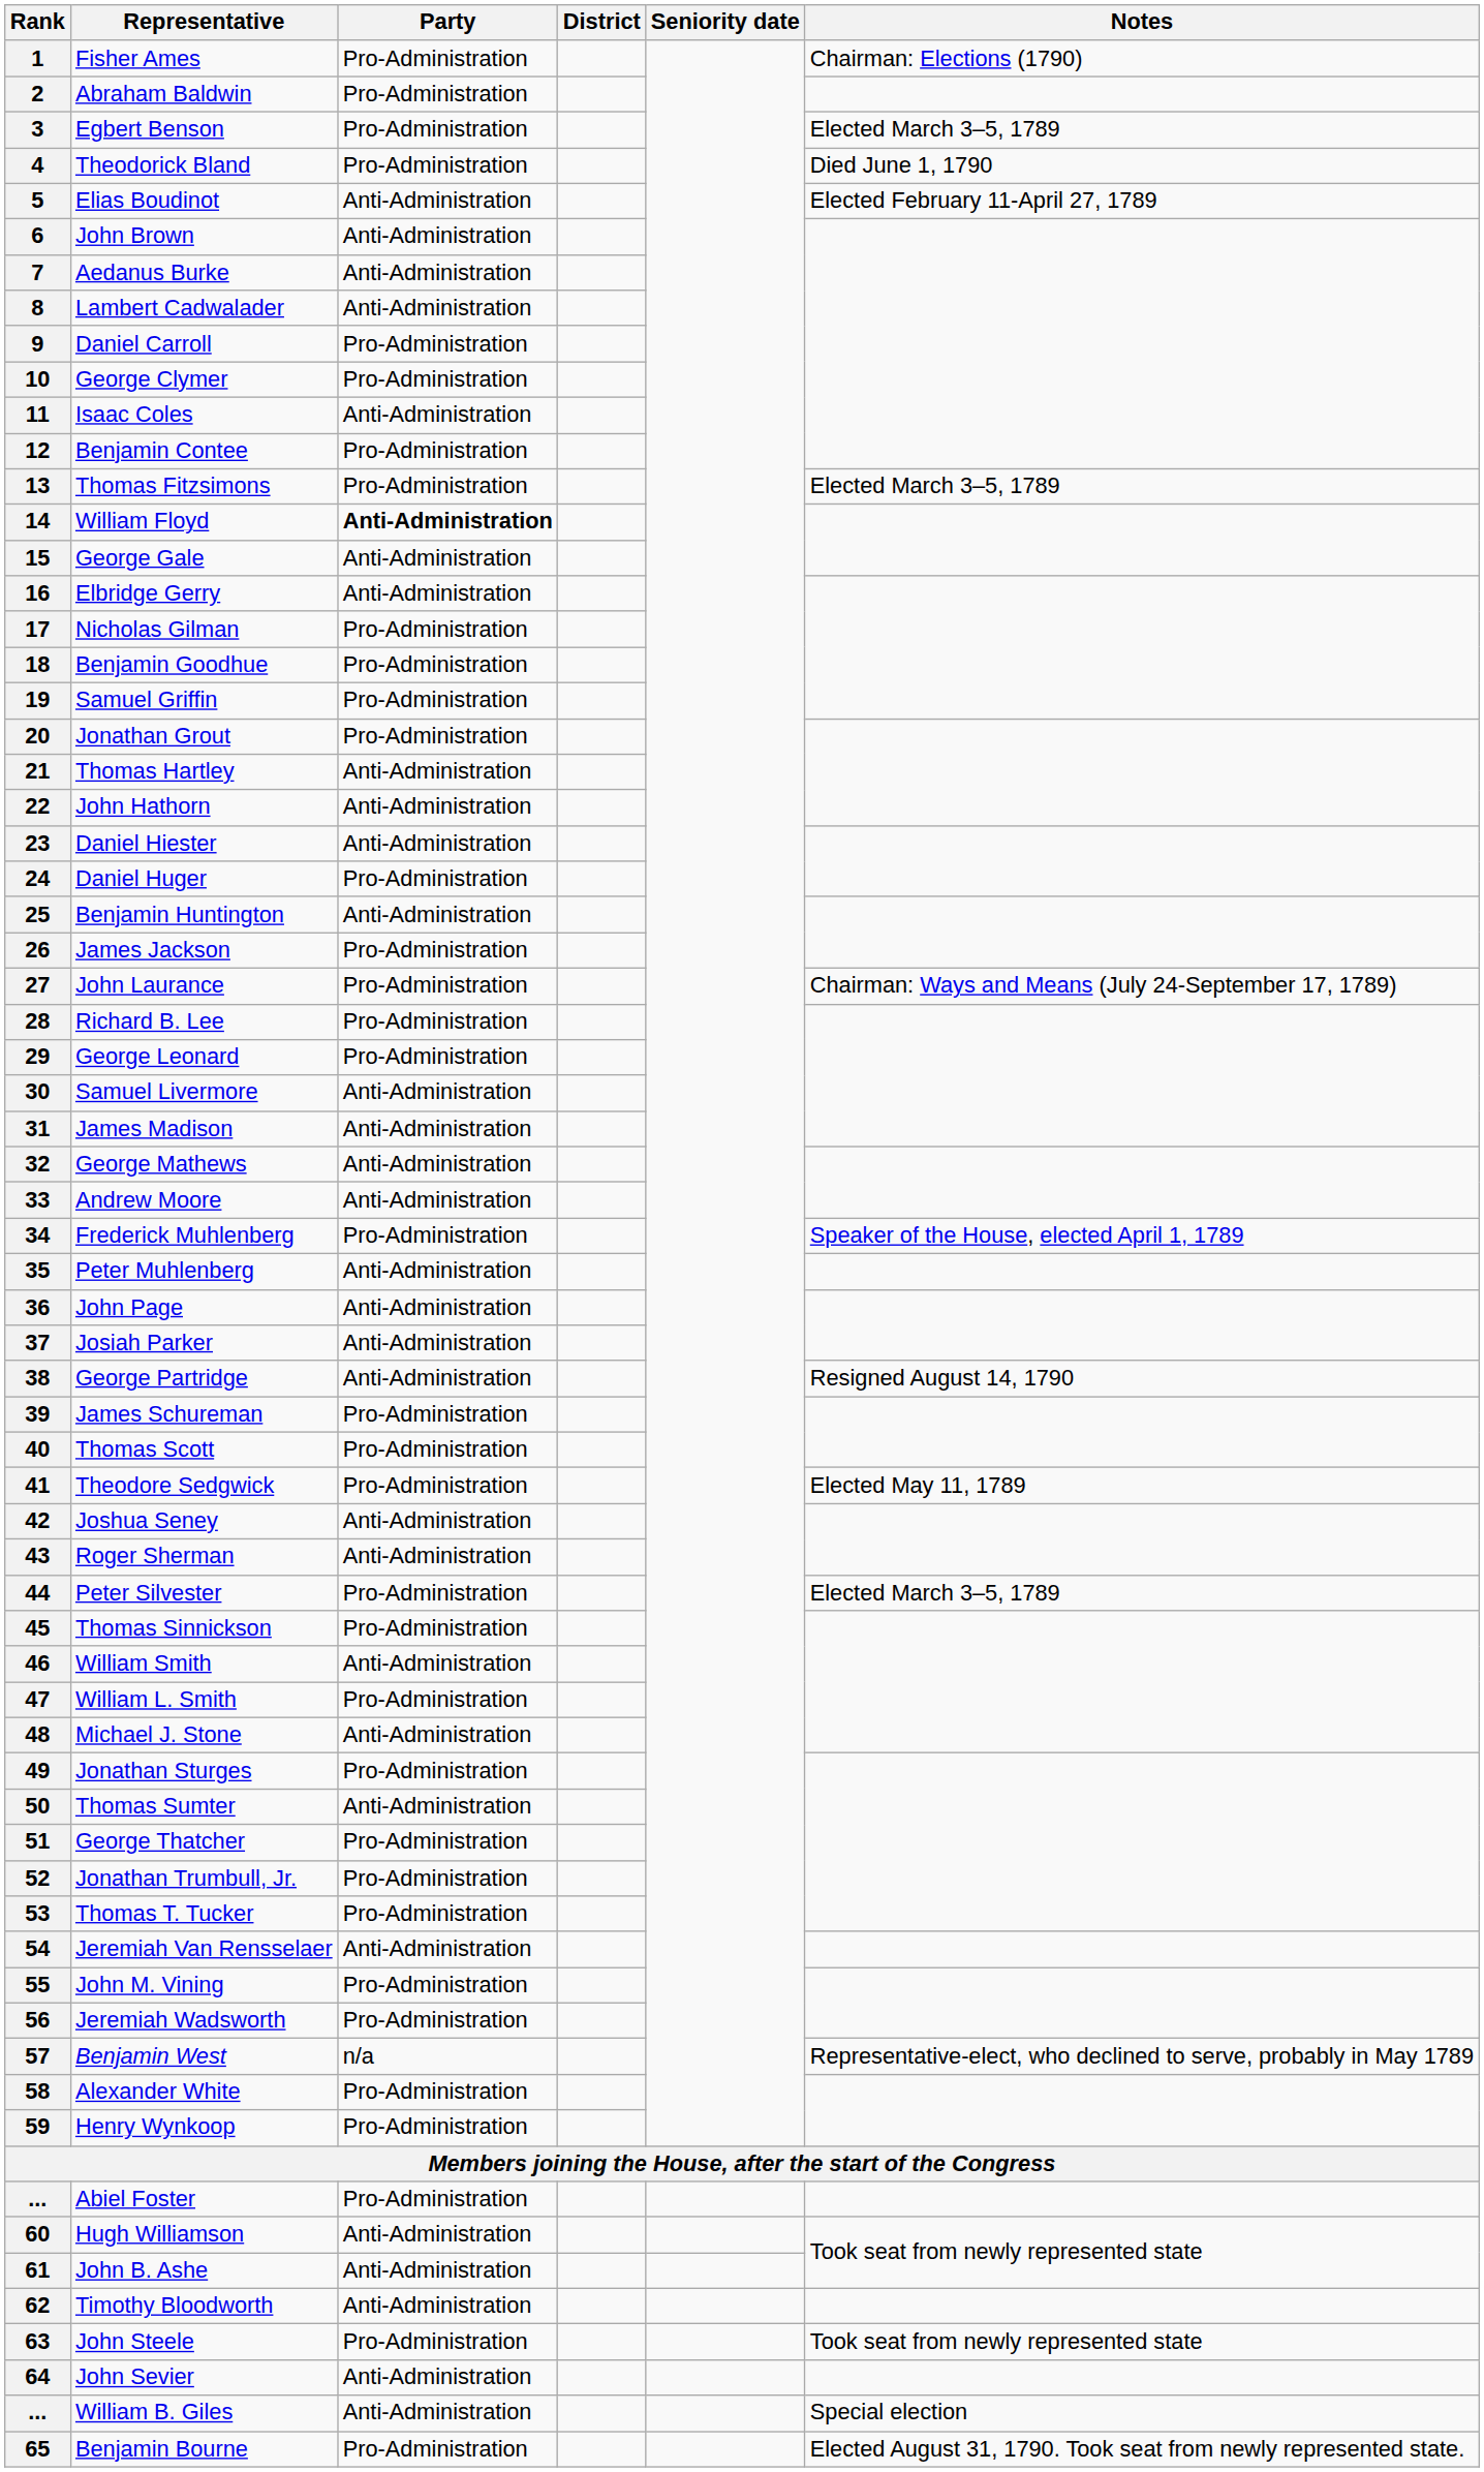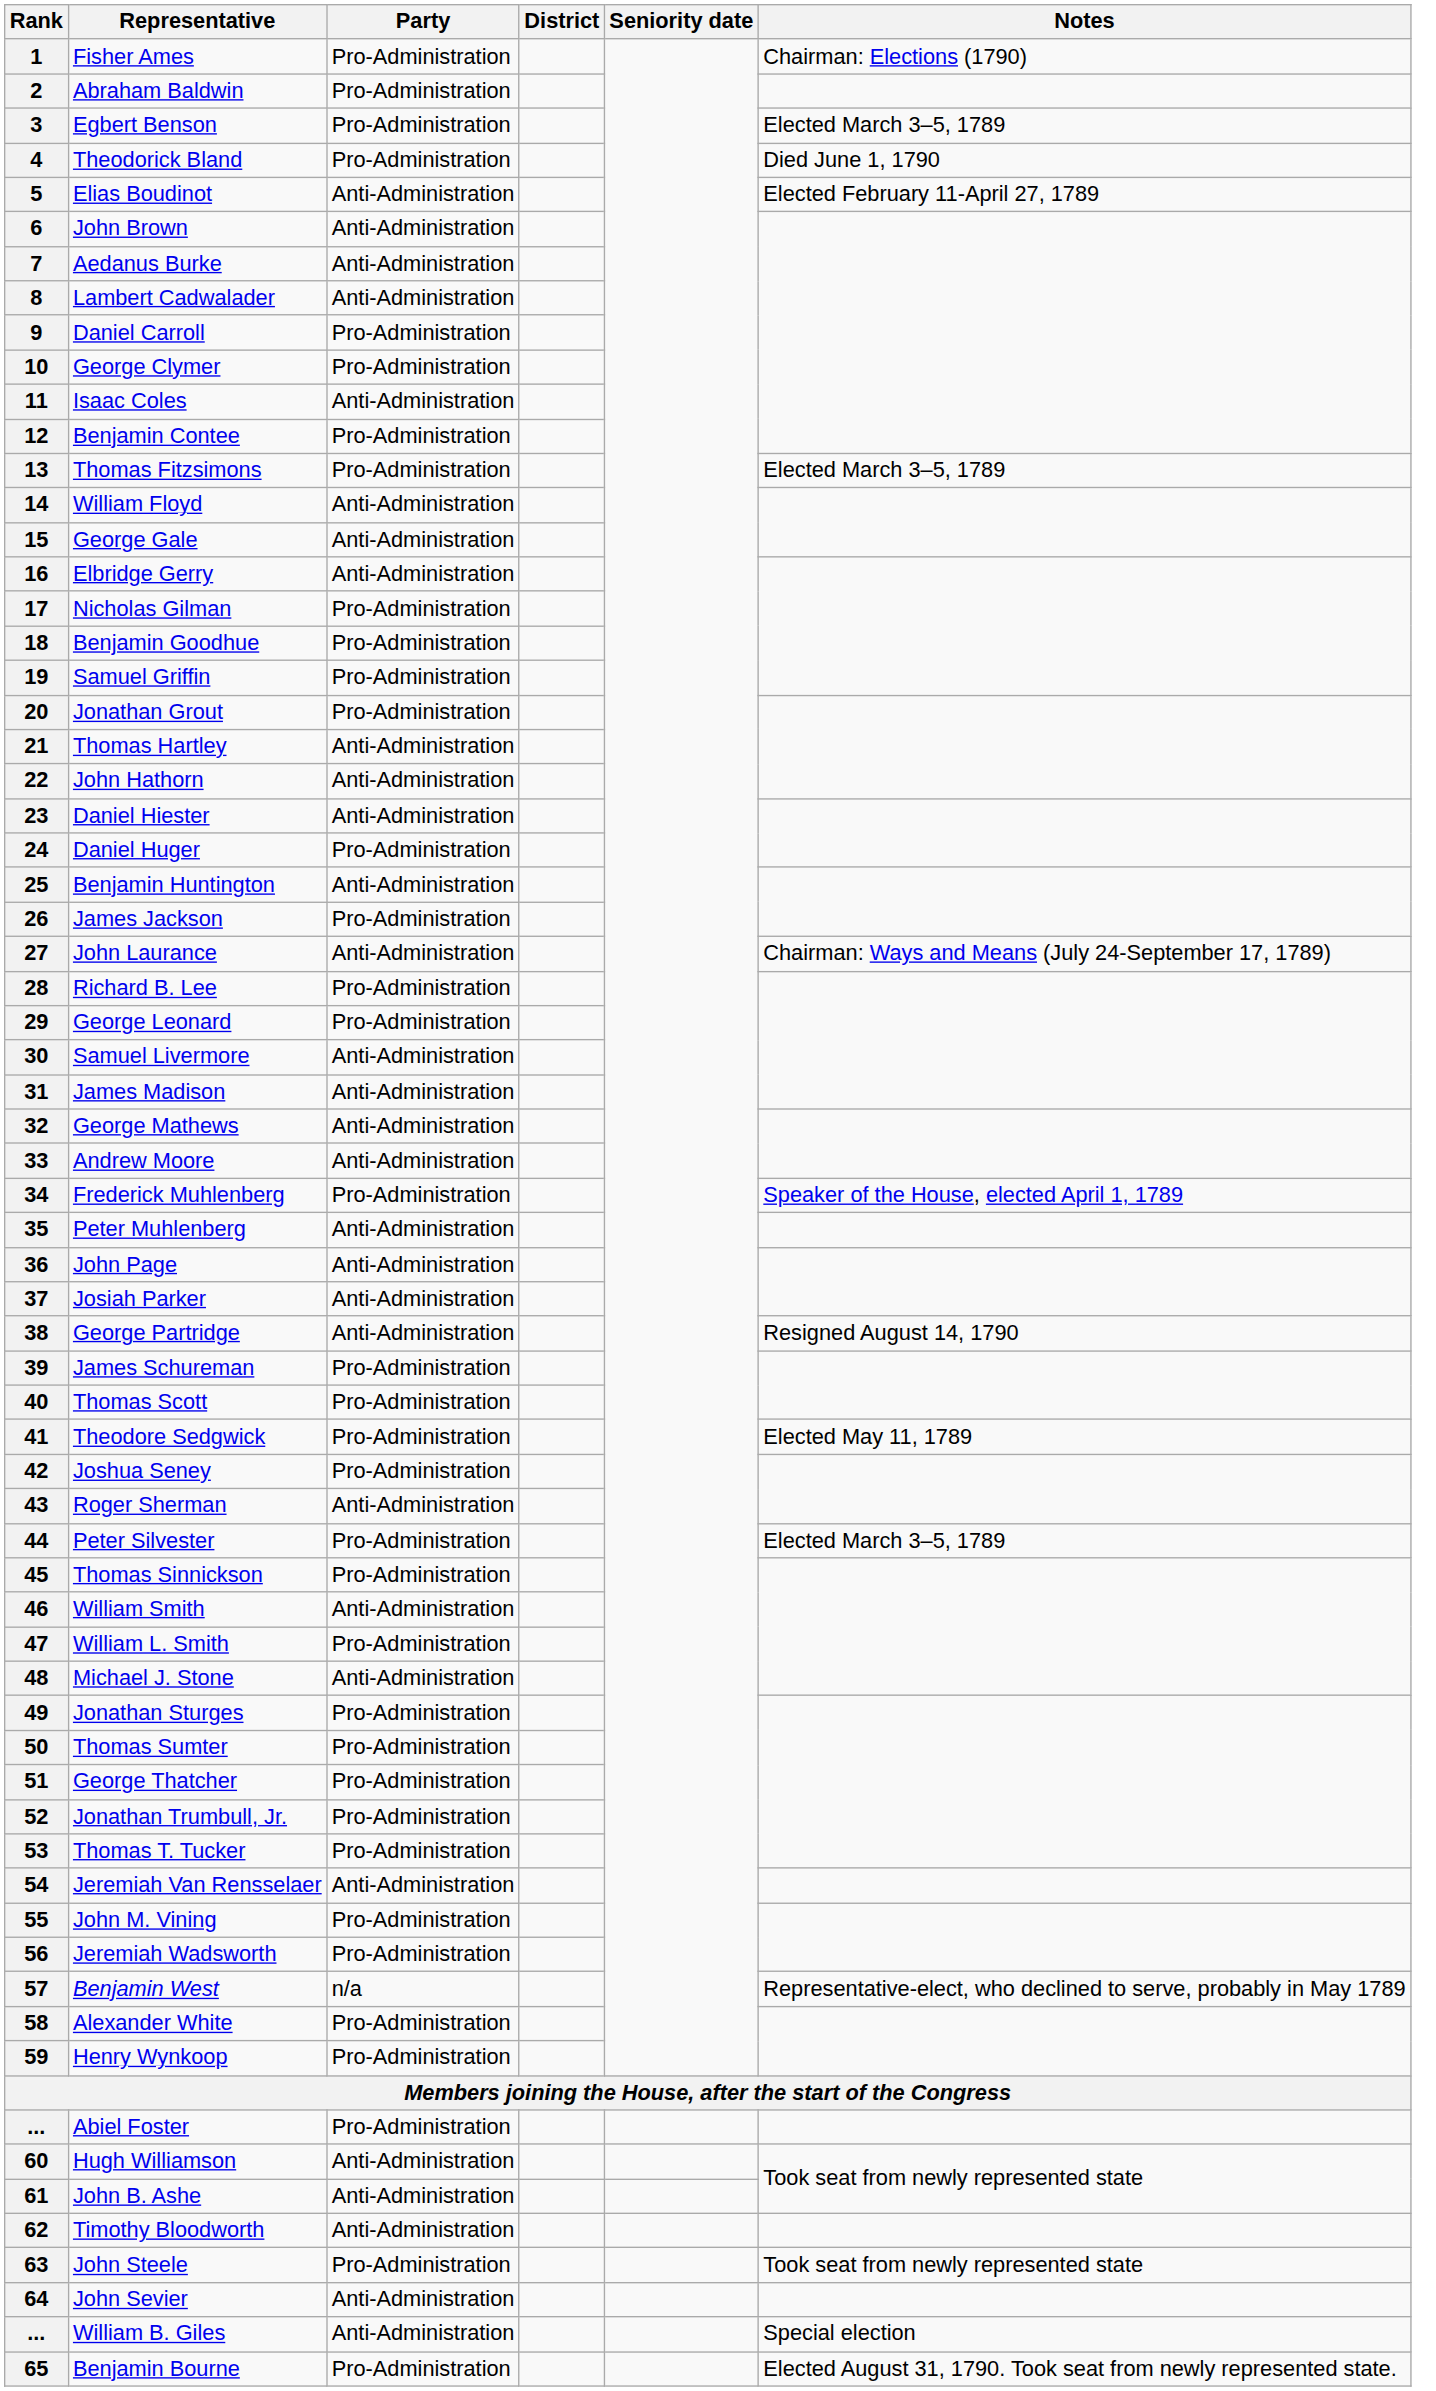14 | Party: bold -> normal
27 | Party: Pro-Administration -> Anti-Administration
42 | Party: Anti-Administration -> Pro-Administration
50 | Party: Anti-Administration -> Pro-Administration
